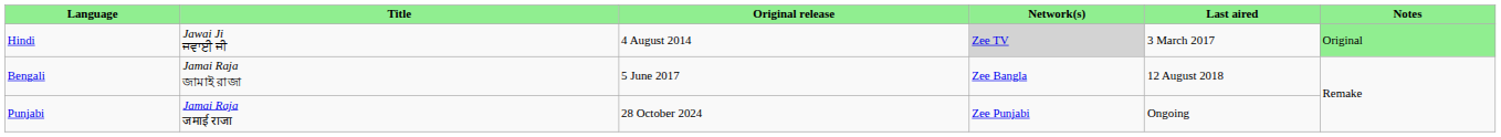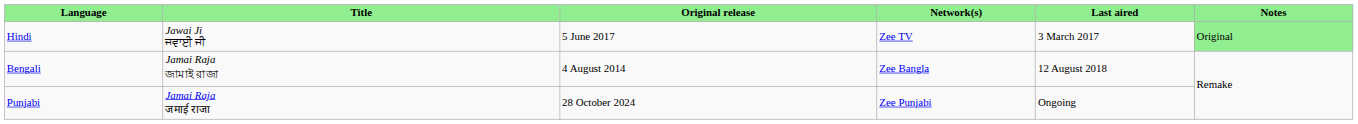Hindi | Original release: 4 August 2014 -> 5 June 2017
Hindi | Network(s): lightgrey background -> no background
Bengali | Original release: 5 June 2017 -> 4 August 2014
